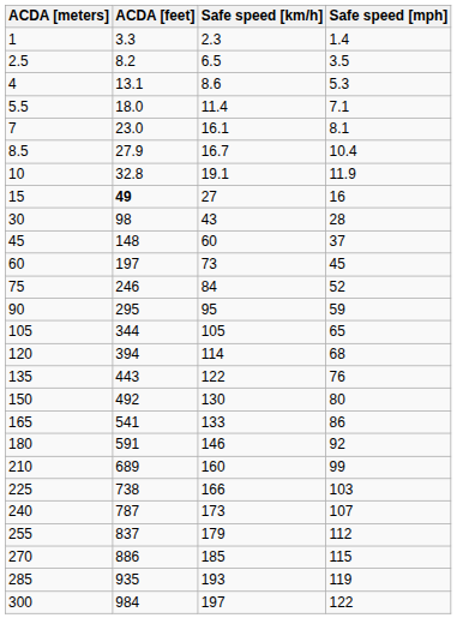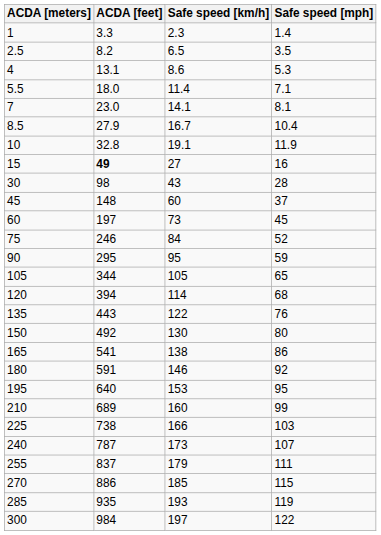7 | Safe speed [km/h]: 16.1 -> 14.1
165 | Safe speed [km/h]: 133 -> 138
+ row: 195 | 640 | 153 | 95
255 | Safe speed [mph]: 112 -> 111
